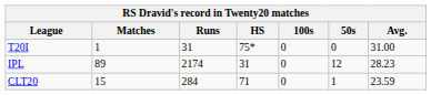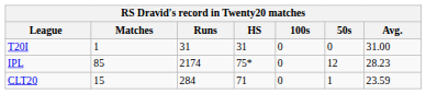T20I | HS: 75* -> 31
IPL | Matches: 89 -> 85
IPL | HS: 31 -> 75*
